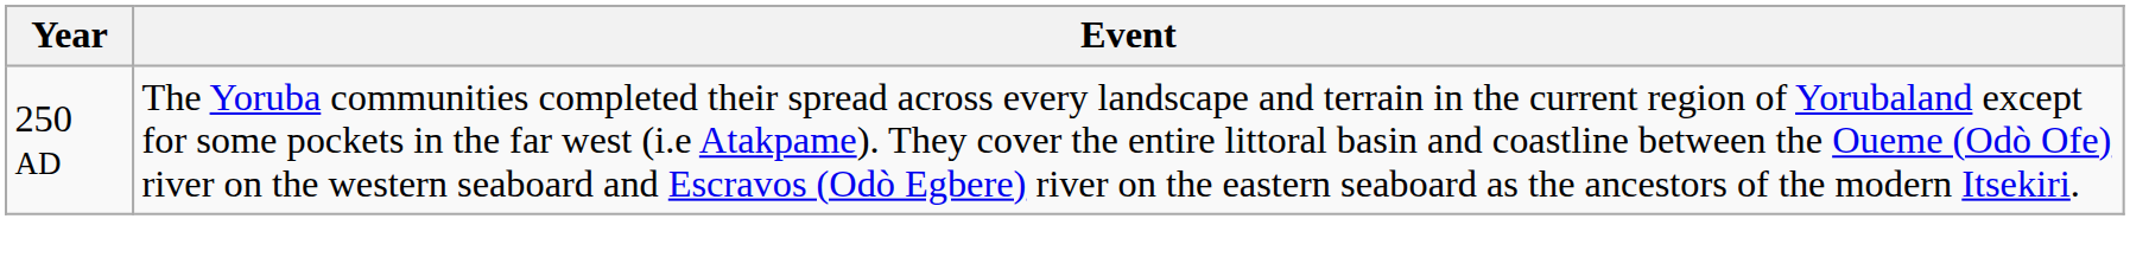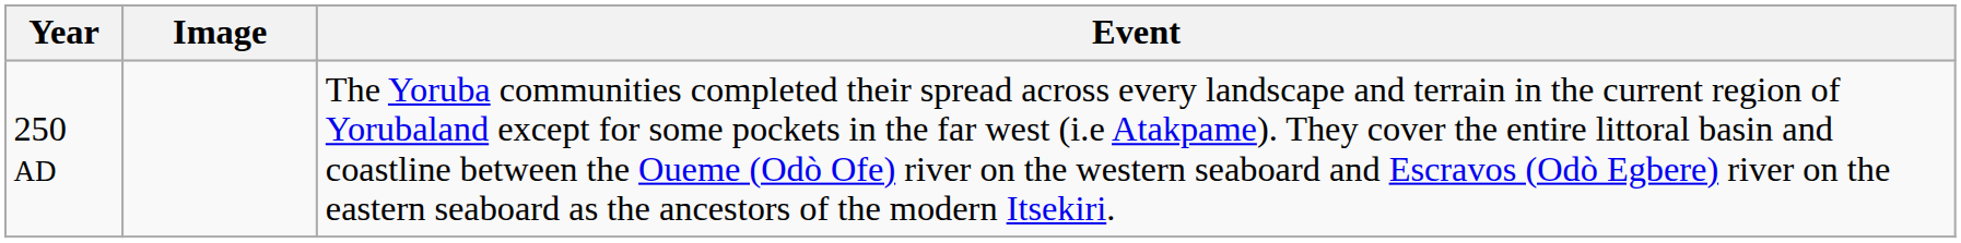+ column: Image
